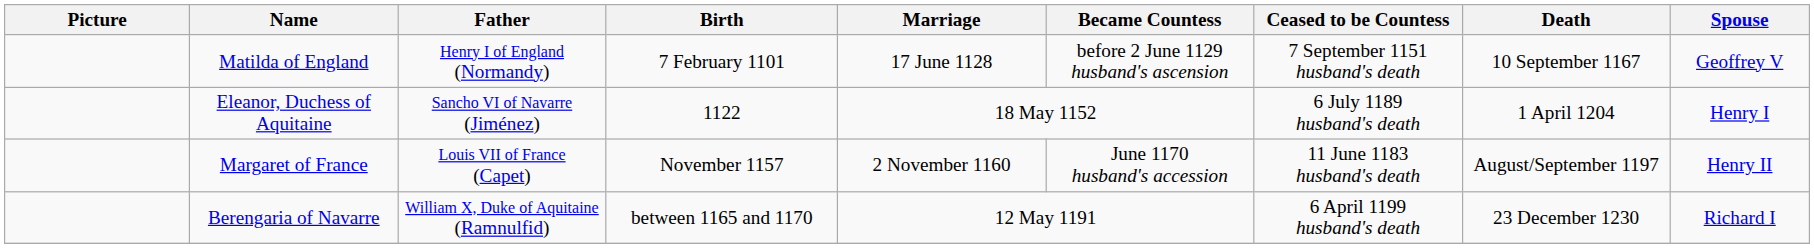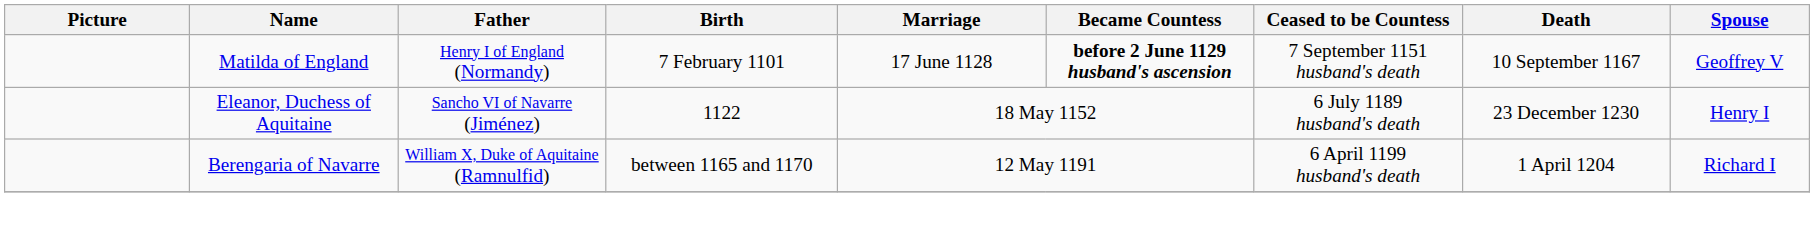Matilda of England | Became Countess: normal -> bold
Eleanor, Duchess of Aquitaine | Death: 1 April 1204 -> 23 December 1230
- row: Margaret of France | Louis VII of France (Capet) | November 1157 | 2 November 1160 | June 1170 husband's accession | 11 June 1183 husband's death | August/September 1197 | Henry II
Berengaria of Navarre | Death: 23 December 1230 -> 1 April 1204
